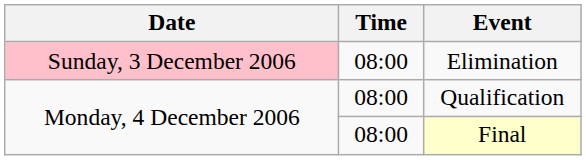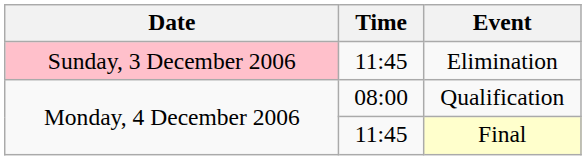Elimination | Time: 08:00 -> 11:45
Final | Time: 08:00 -> 11:45
